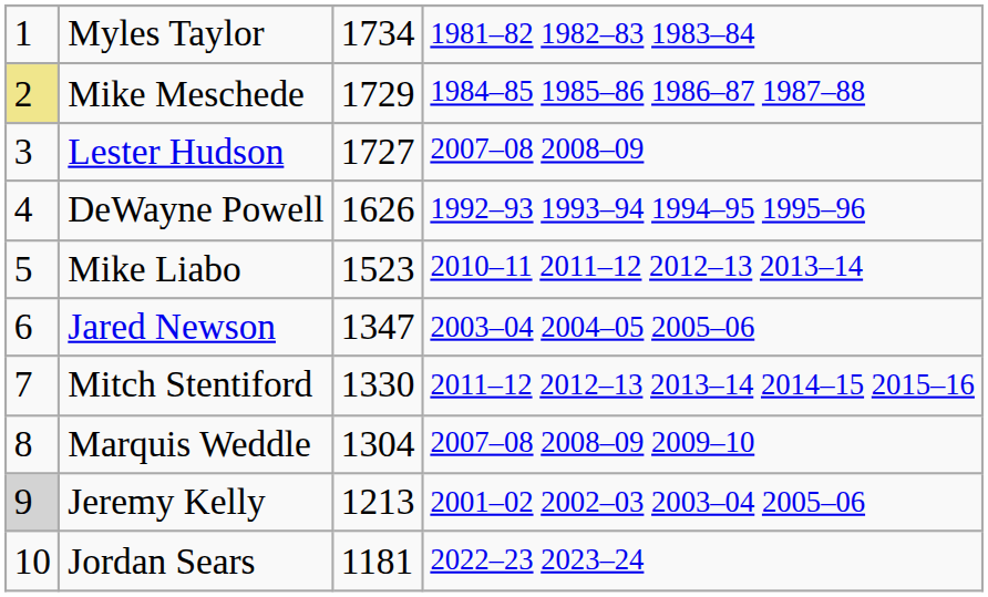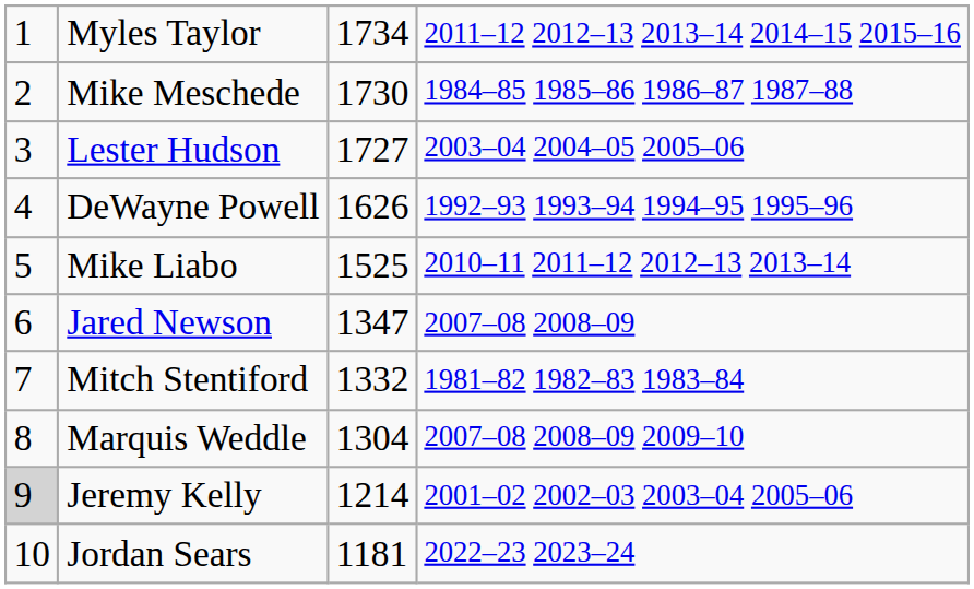Myles Taylor | column 4: 1981–82 1982–83 1983–84 -> 2011–12 2012–13 2013–14 2014–15 2015–16
Mike Meschede | column 1: khaki background -> no background
Mike Meschede | column 3: 1729 -> 1730
Lester Hudson | column 4: 2007–08 2008–09 -> 2003–04 2004–05 2005–06
Mike Liabo | column 3: 1523 -> 1525
Jared Newson | column 4: 2003–04 2004–05 2005–06 -> 2007–08 2008–09
Mitch Stentiford | column 3: 1330 -> 1332
Mitch Stentiford | column 4: 2011–12 2012–13 2013–14 2014–15 2015–16 -> 1981–82 1982–83 1983–84
Jeremy Kelly | column 3: 1213 -> 1214
